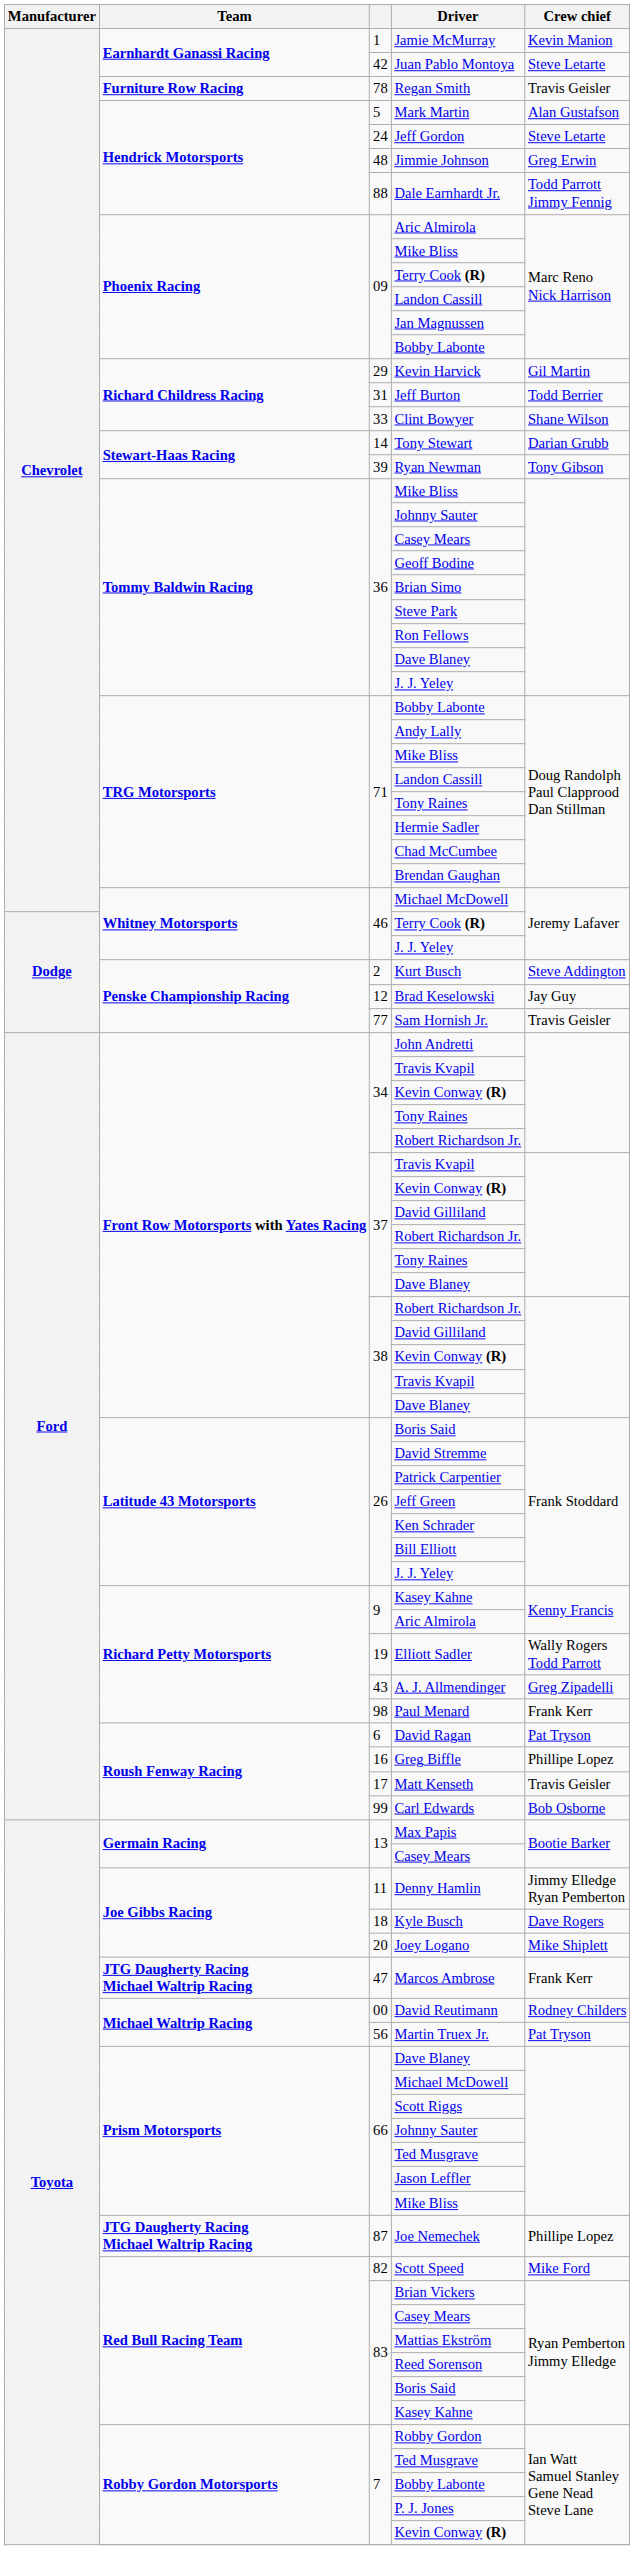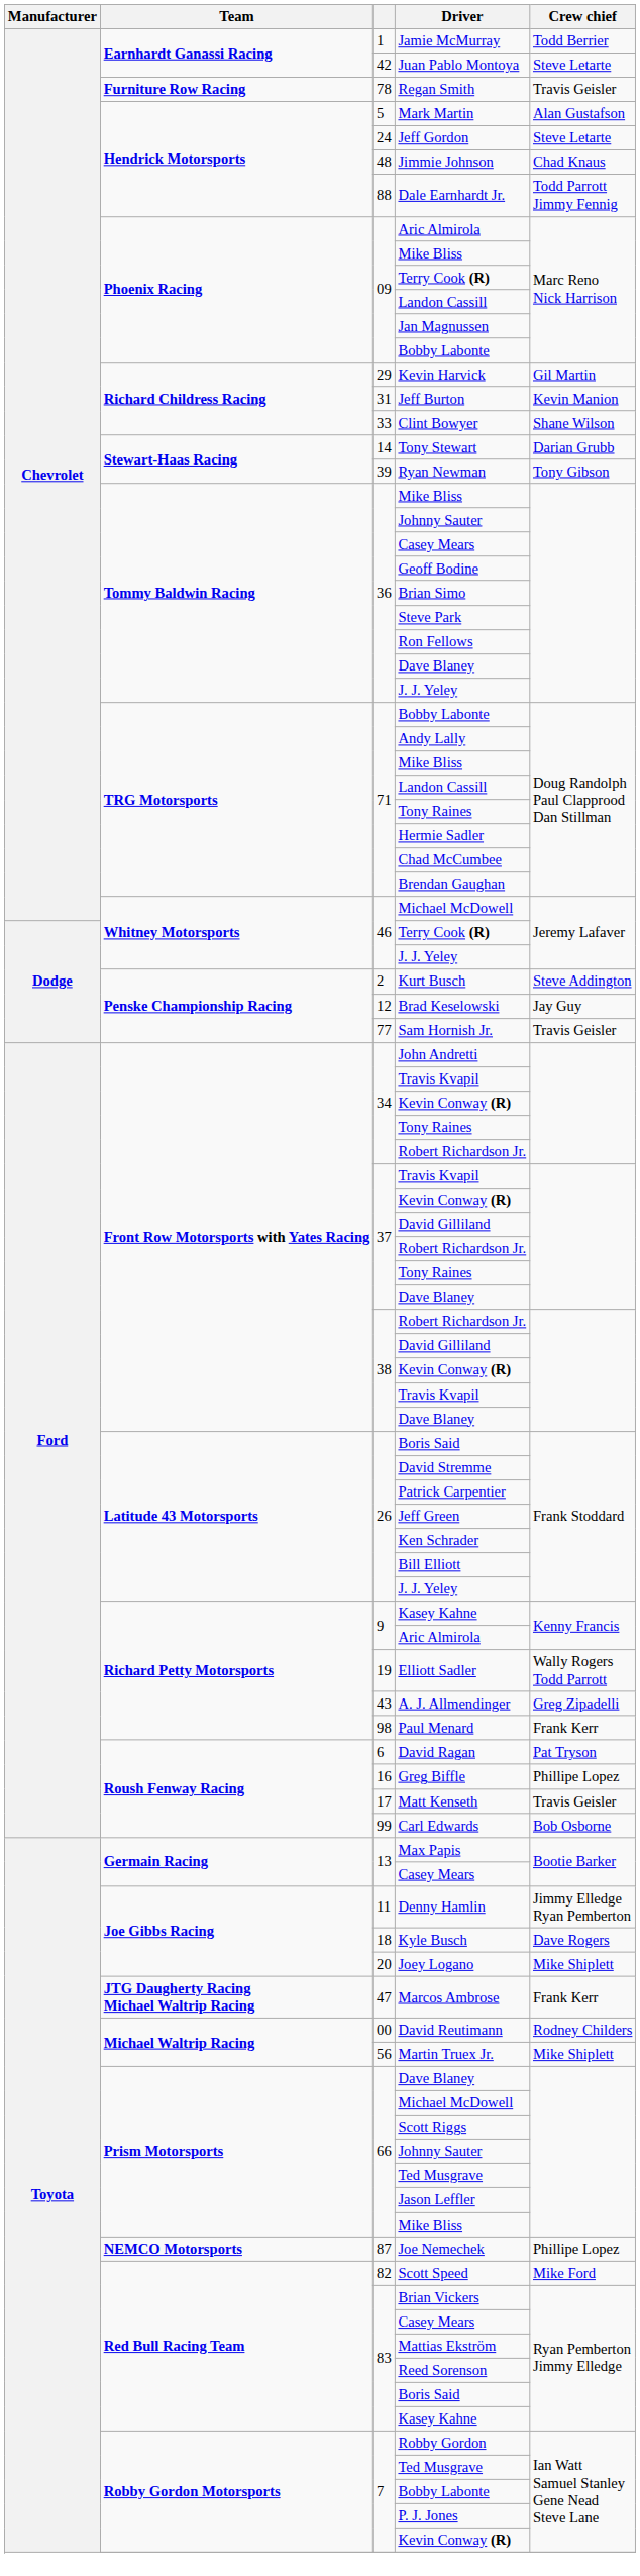Jamie McMurray | Crew chief: Kevin Manion -> Todd Berrier
Jimmie Johnson | Crew chief: Greg Erwin -> Chad Knaus
Jeff Burton | Crew chief: Todd Berrier -> Kevin Manion
Martin Truex Jr. | Crew chief: Pat Tryson -> Mike Shiplett
Joe Nemechek | Team: JTG Daugherty Racing Michael Waltrip Racing -> NEMCO Motorsports
